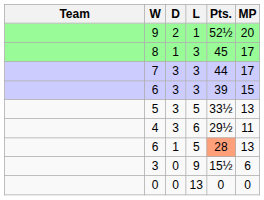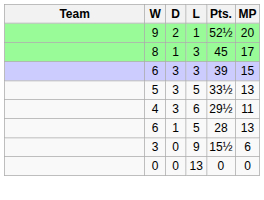- row: 7 | 3 | 3 | 44 | 17
6 / 5 | Pts.: lightsalmon background -> no background
